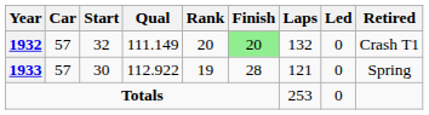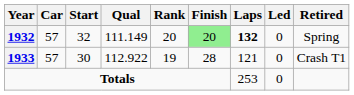1932 | Laps: normal -> bold
1932 | Retired: Crash T1 -> Spring
1933 | Retired: Spring -> Crash T1
